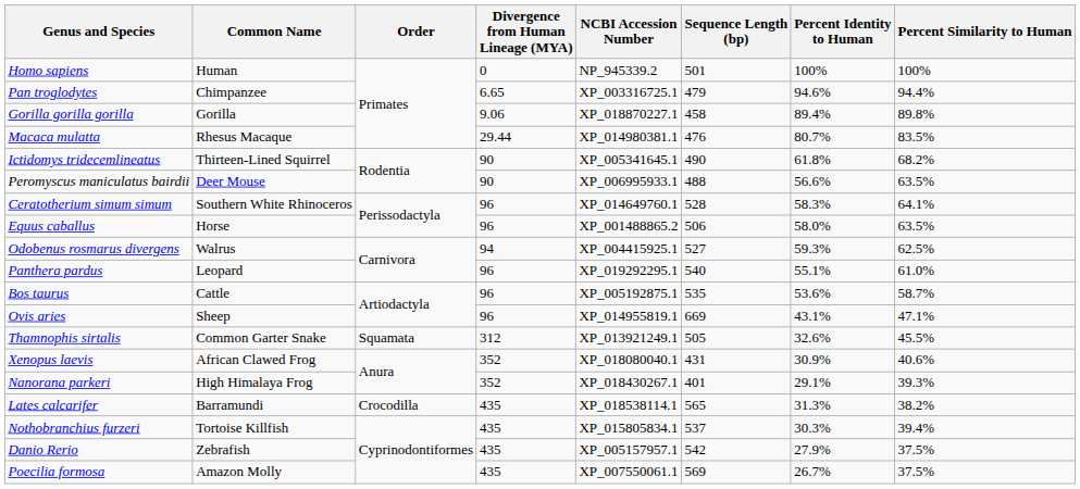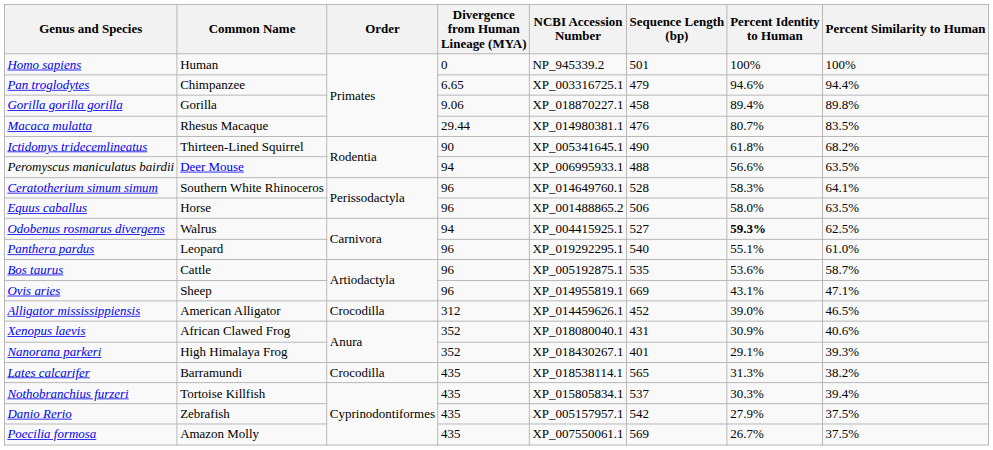Peromyscus maniculatus bairdii | Divergence from Human Lineage (MYA): 90 -> 94
Odobenus rosmarus divergens | Percent Identity to Human: normal -> bold
+ row: Alligator mississippiensis | American Alligator | Crocodilla | 312 | XP_014459626.1 | 452 | 39.0% | 46.5%
- row: Thamnophis sirtalis | Common Garter Snake | Squamata | 312 | XP_013921249.1 | 505 | 32.6% | 45.5%
